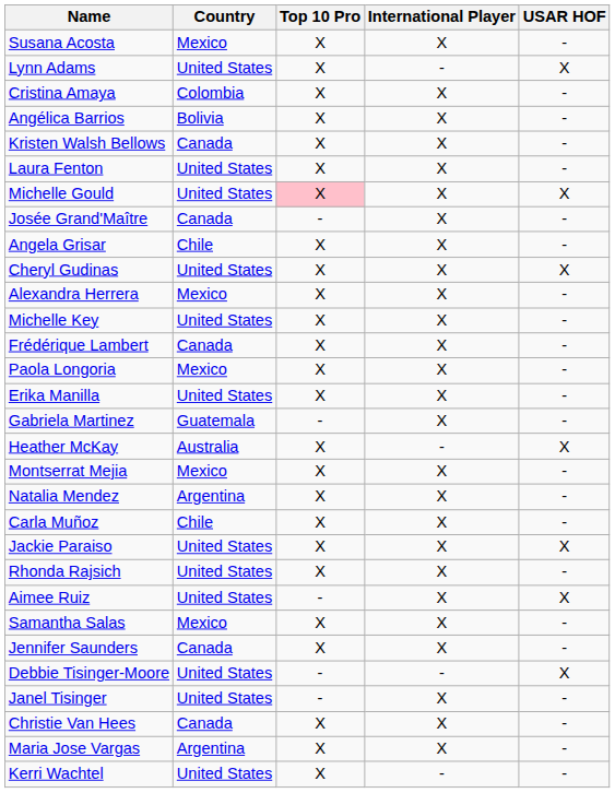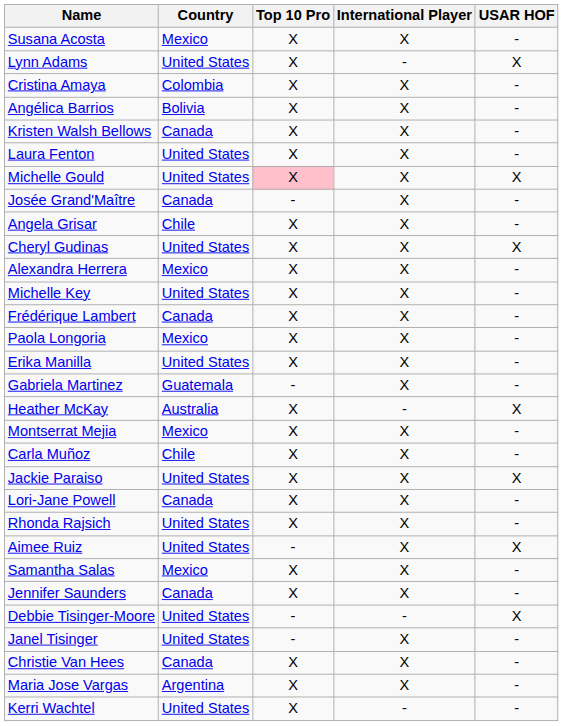- row: Natalia Mendez | Argentina | X | X | -
+ row: Lori-Jane Powell | Canada | X | X | -
